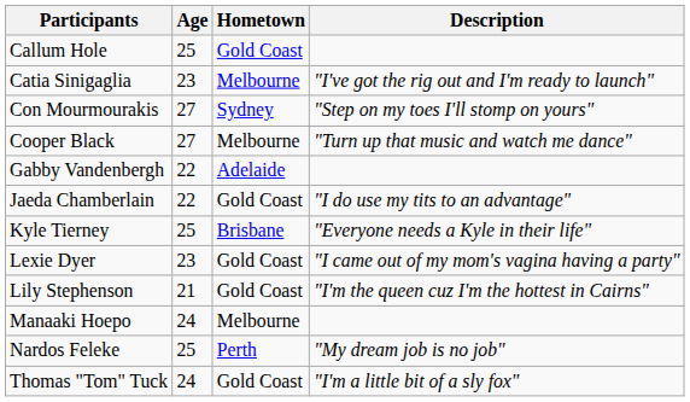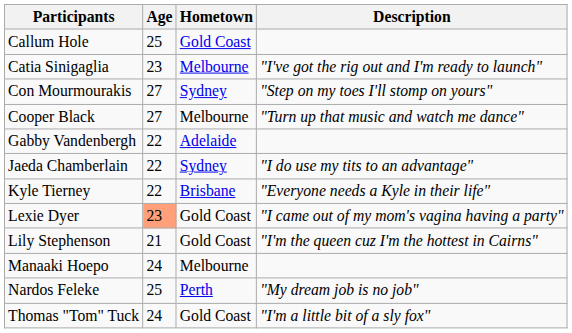Jaeda Chamberlain | Hometown: Gold Coast -> Sydney
Kyle Tierney | Age: 25 -> 22
Lexie Dyer | Age: no background -> lightsalmon background
